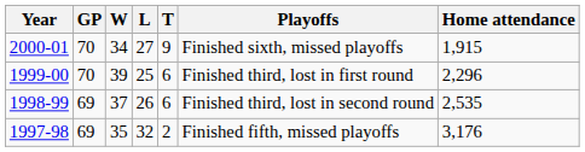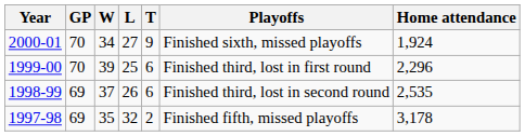2000-01 | Home attendance: 1,915 -> 1,924
1997-98 | Home attendance: 3,176 -> 3,178
